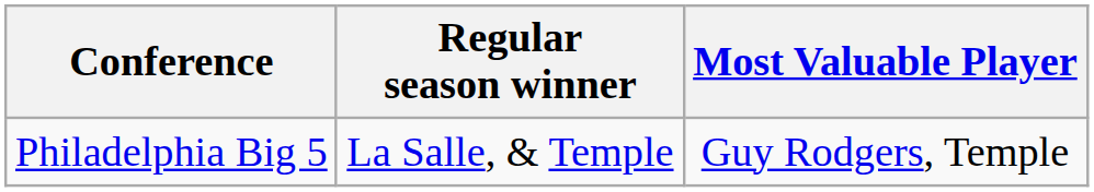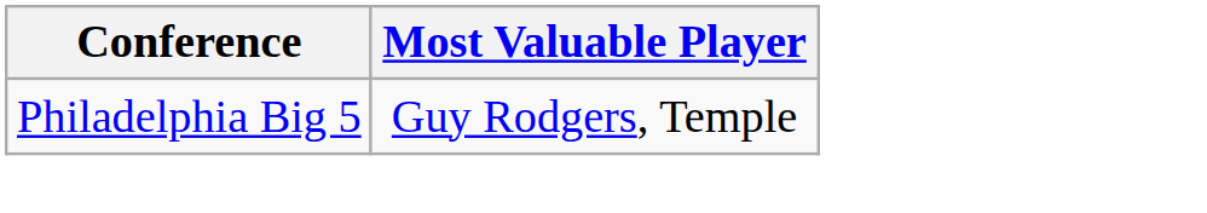- column: Regular season winner | La Salle, & Temple
